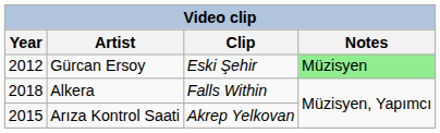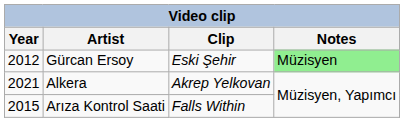Alkera | Year: 2018 -> 2021
Alkera | Clip: Falls Within -> Akrep Yelkovan
Arıza Kontrol Saati | Clip: Akrep Yelkovan -> Falls Within
